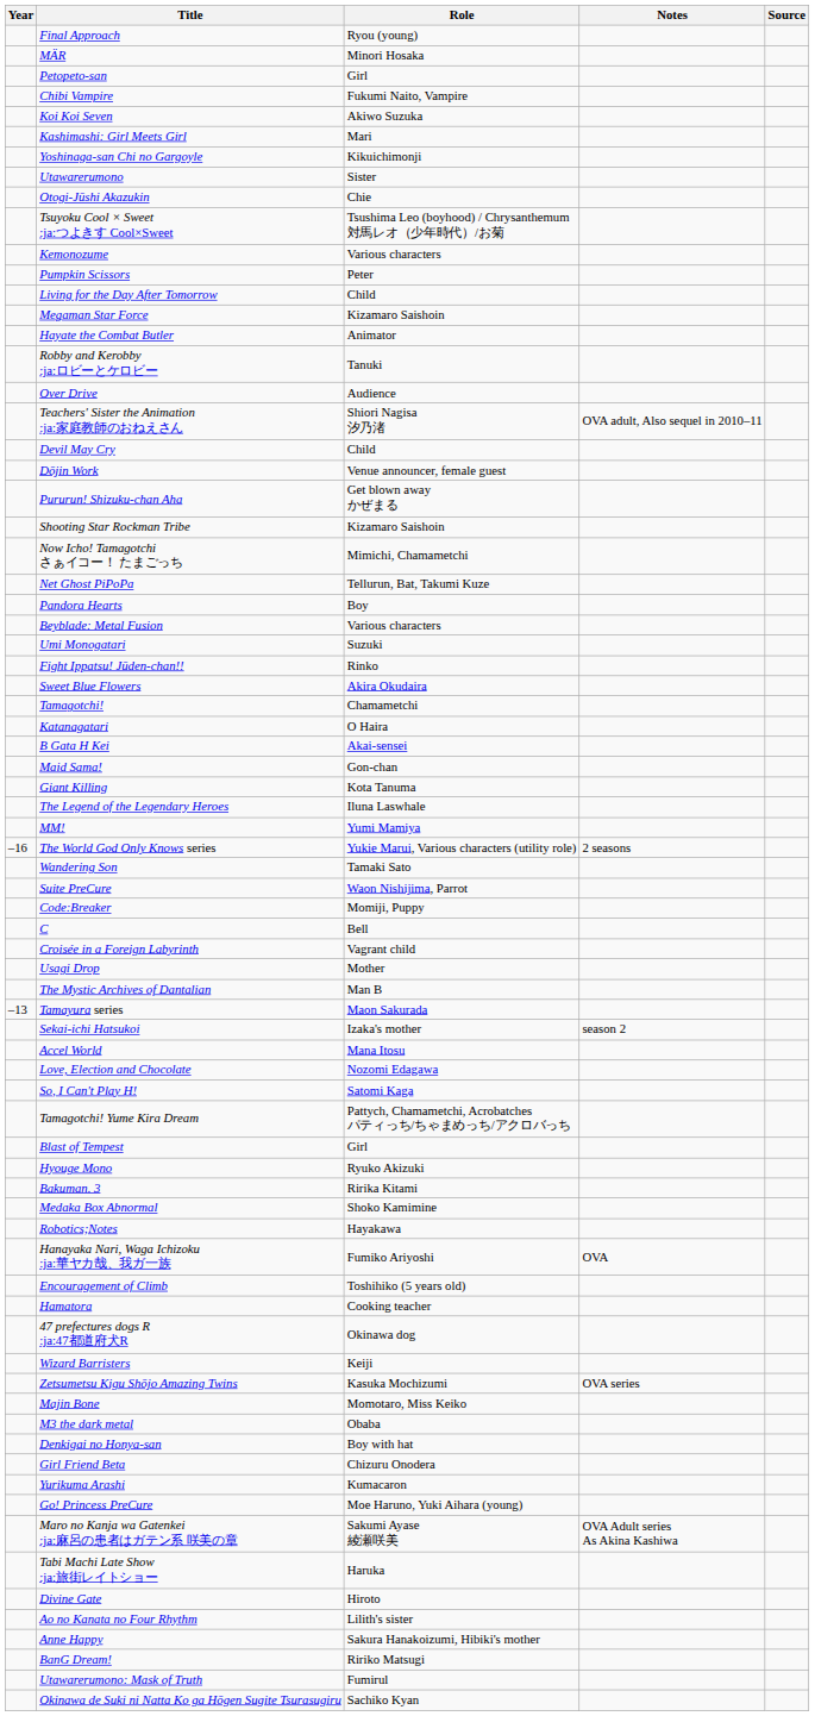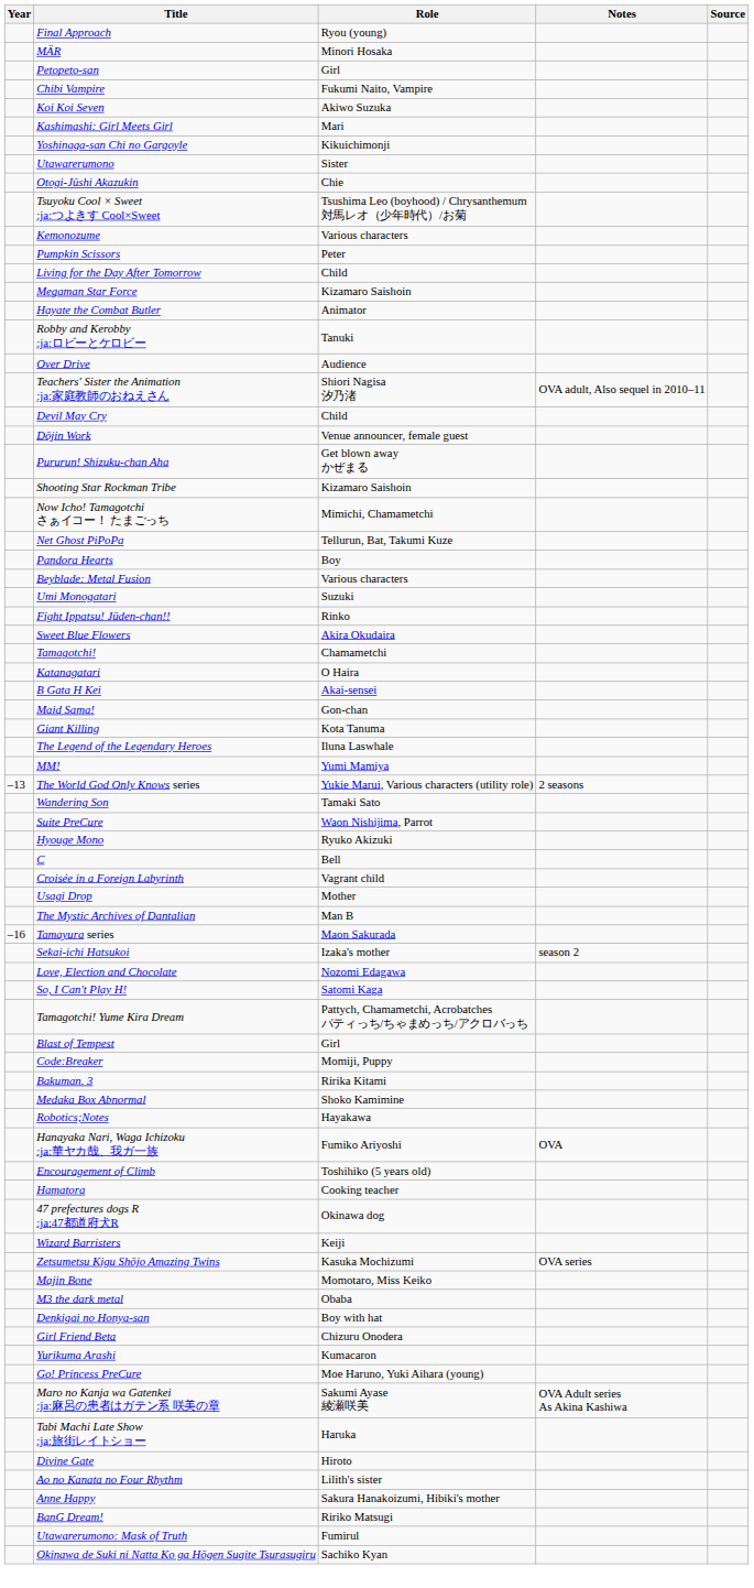The World God Only Knows series | Year: –16 -> –13
rows swapped: Hyouge Mono <-> Code:Breaker
Tamayura series | Year: –13 -> –16
- row: Accel World | Mana Itosu
